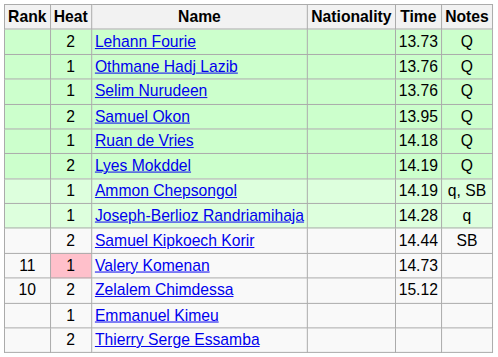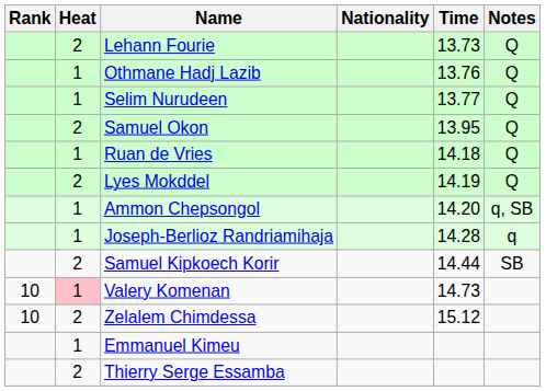Selim Nurudeen | Time: 13.76 -> 13.77
Ammon Chepsongol | Time: 14.19 -> 14.20
Valery Komenan | Rank: 11 -> 10
